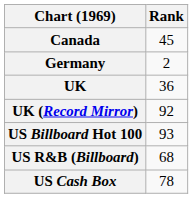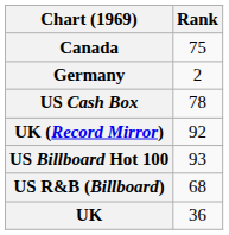Canada | Rank: 45 -> 75
rows swapped: UK <-> US Cash Box
